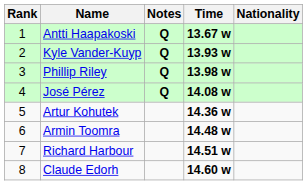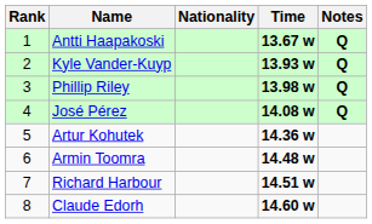columns swapped: Nationality <-> Notes
